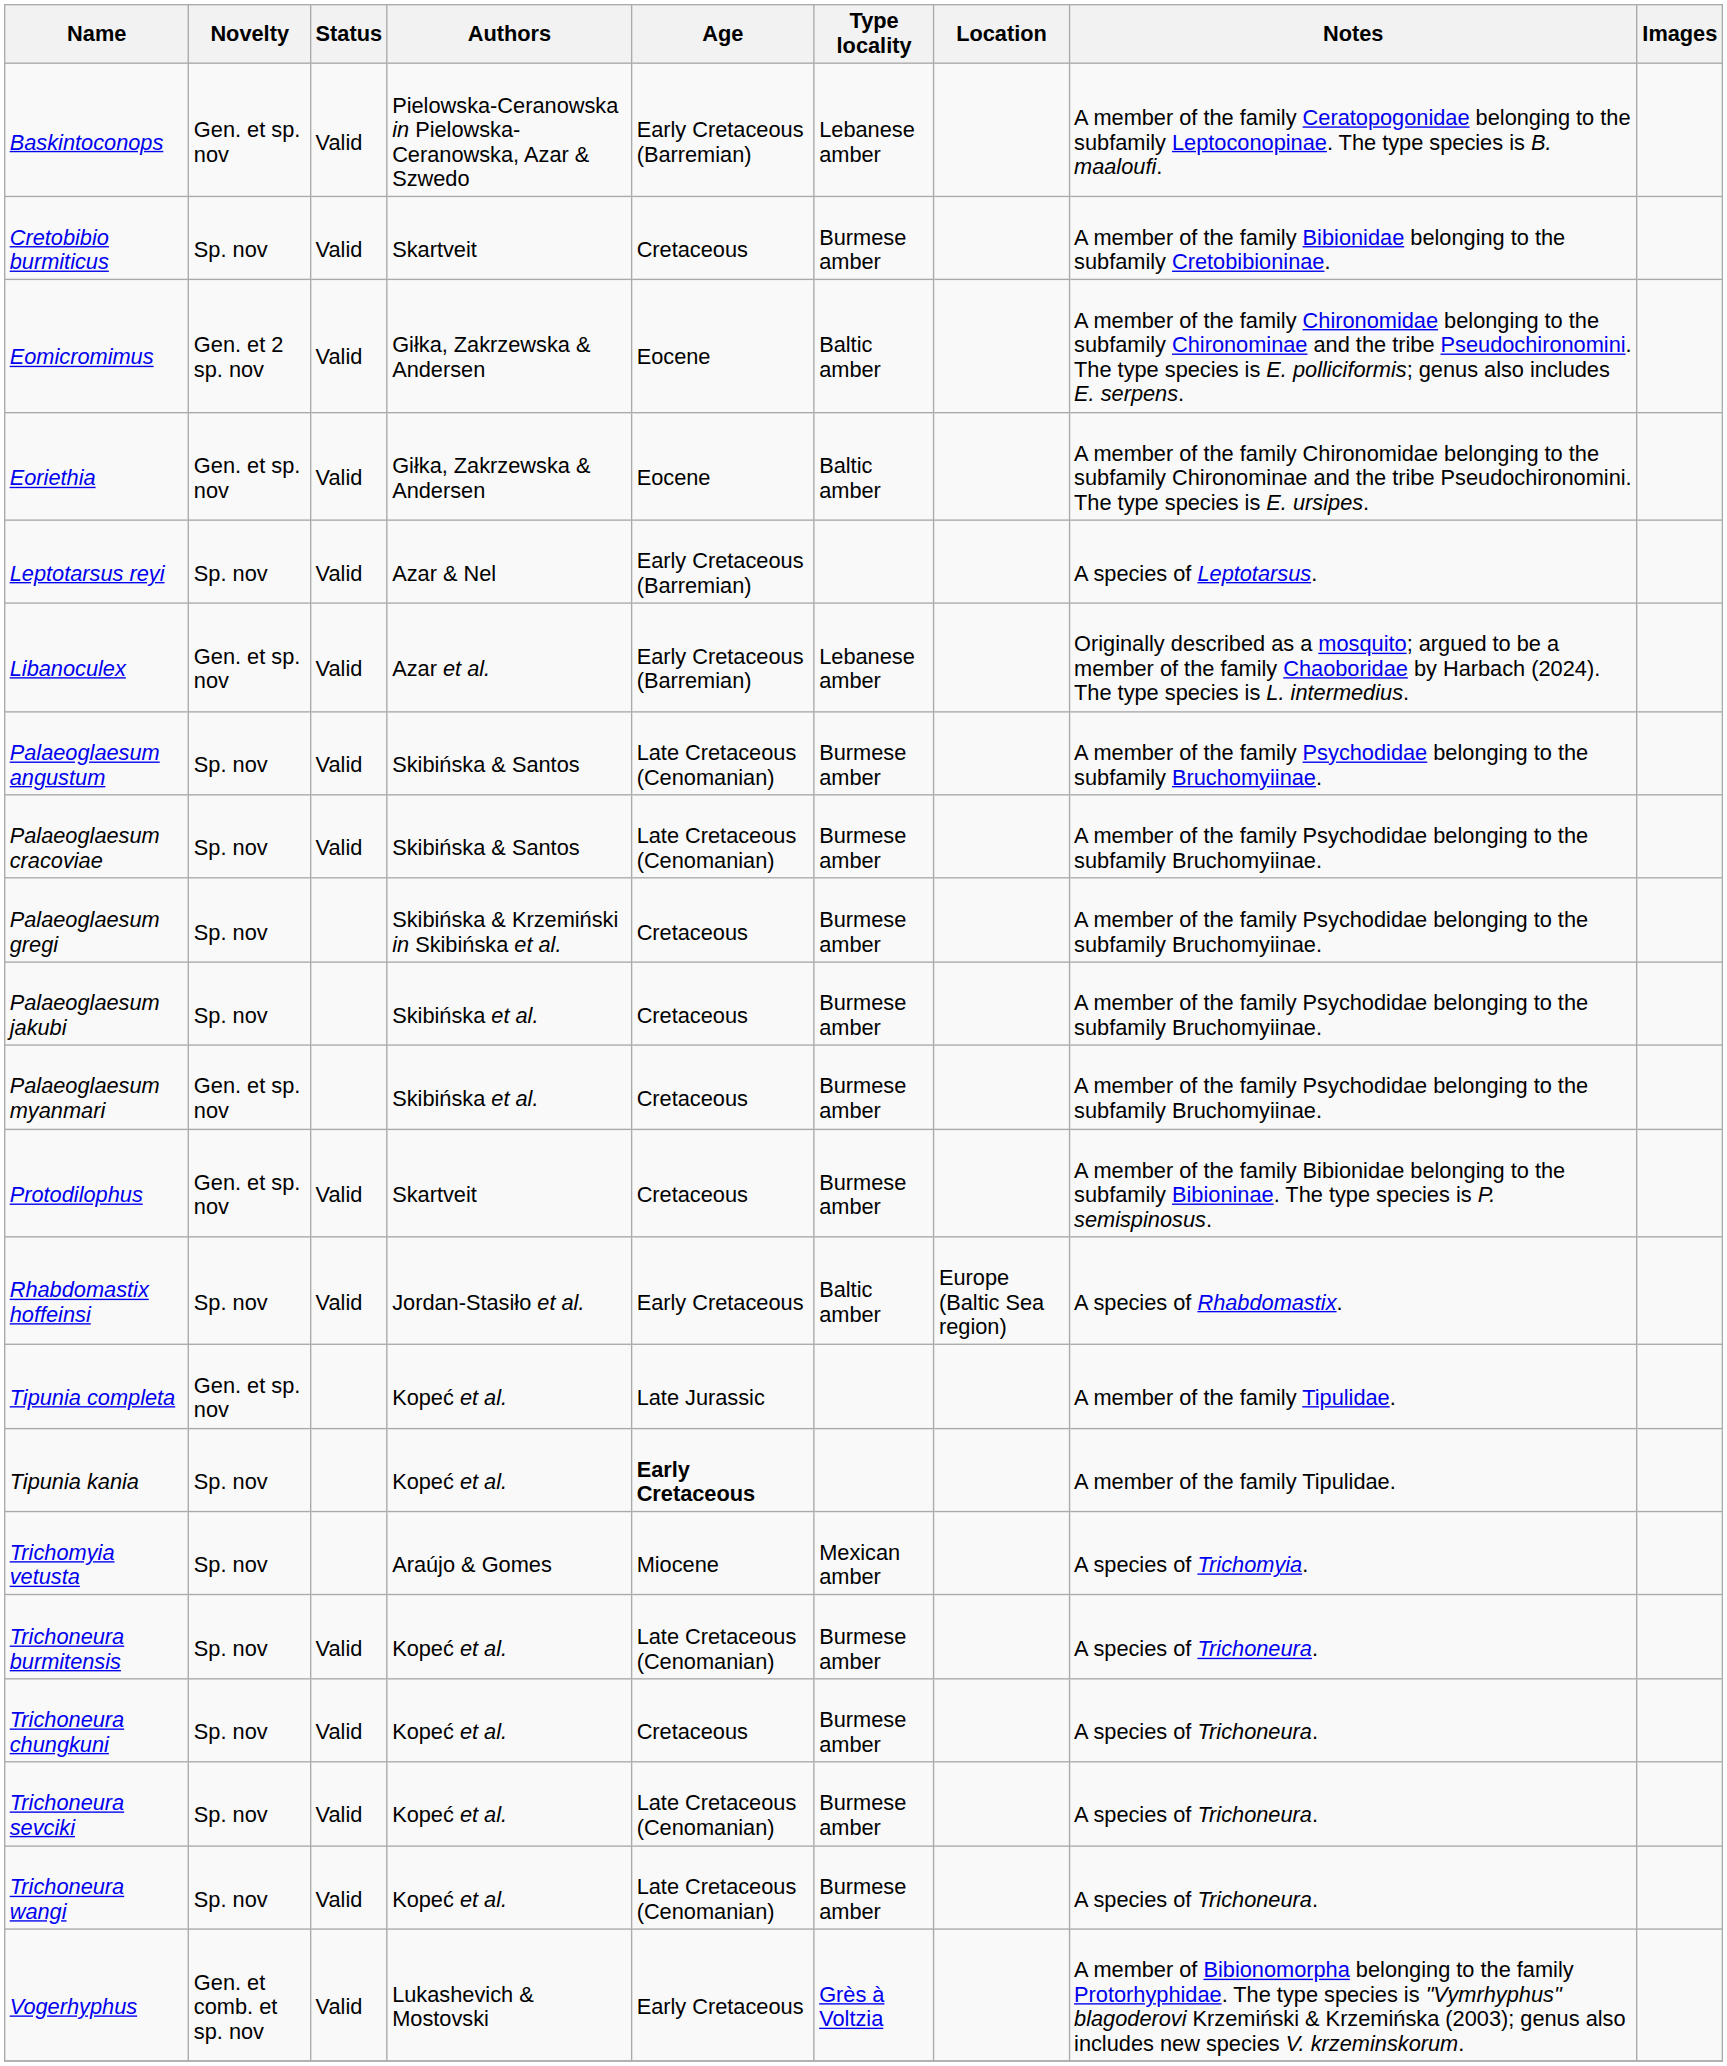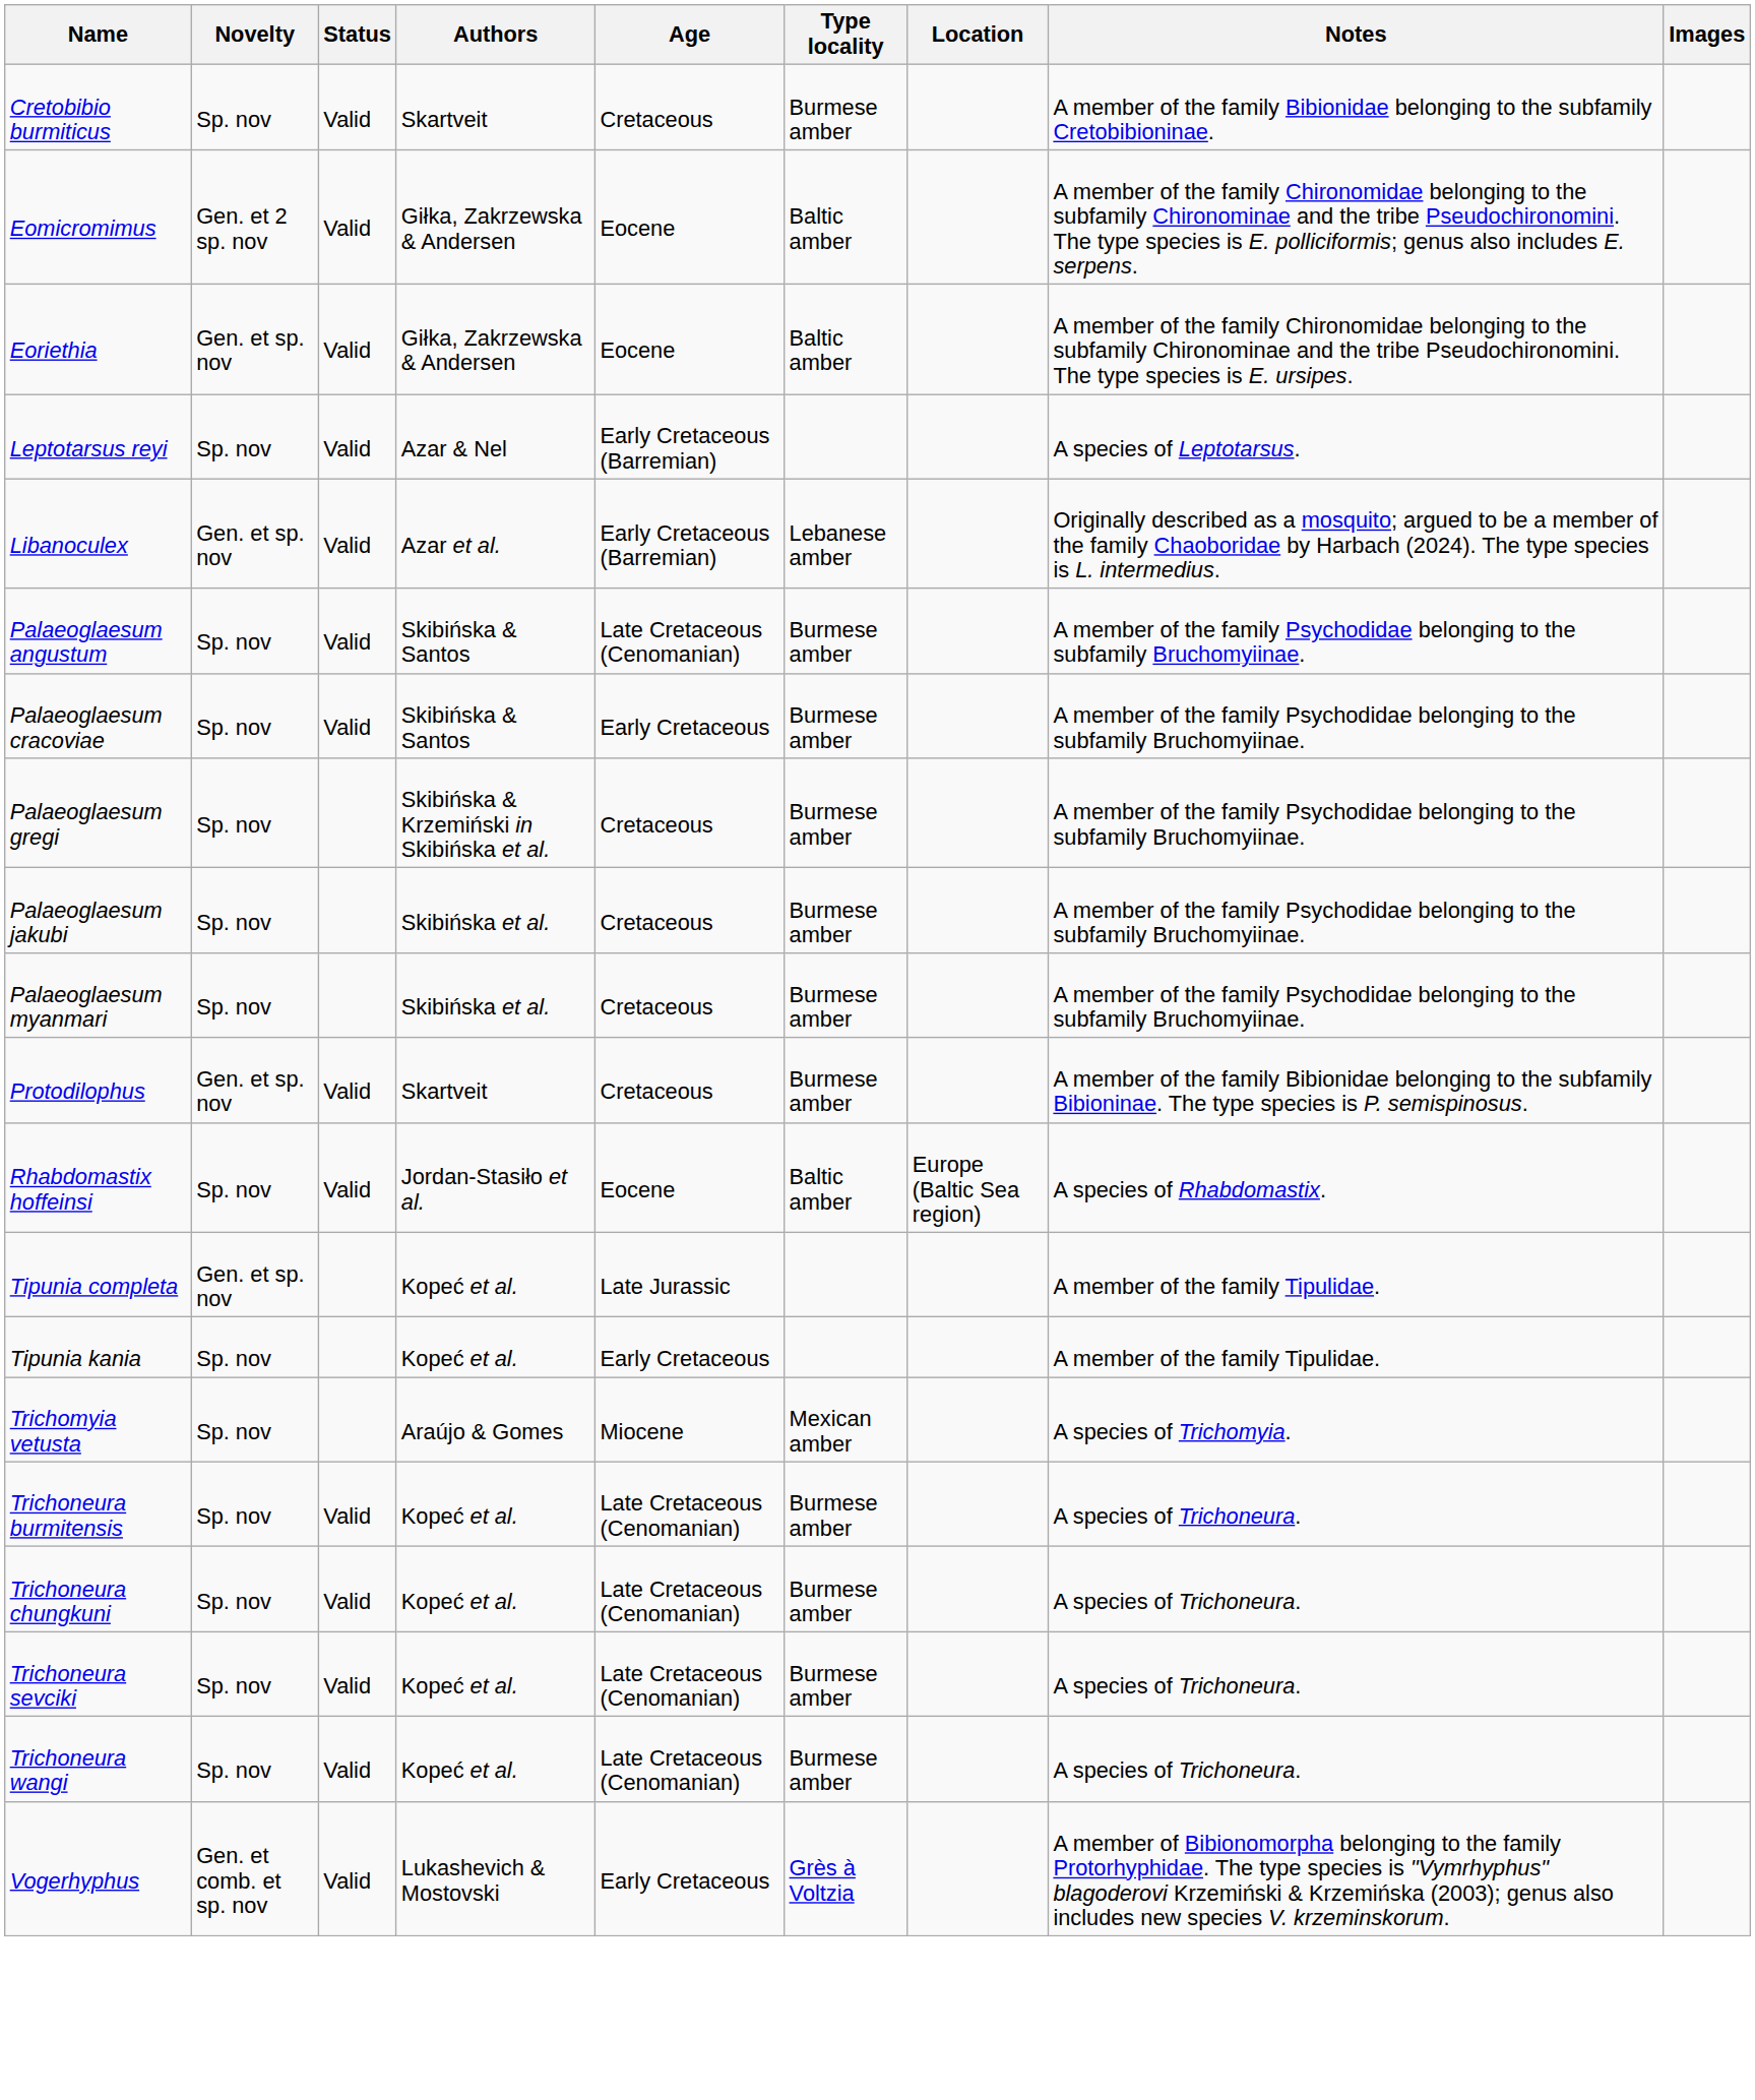- row: Baskintoconops | Gen. et sp. nov | Valid | Pielowska-Ceranowska in Pielowska-Ceranowska, Azar & Szwedo | Early Cretaceous (Barremian) | Lebanese amber | A member of the family Ceratopogonidae belonging to the subfamily Leptoconopinae. The type species is B. maaloufi.
Palaeoglaesum cracoviae | Age: Late Cretaceous (Cenomanian) -> Early Cretaceous
Palaeoglaesum myanmari | Novelty: Gen. et sp. nov -> Sp. nov
Rhabdomastix hoffeinsi | Age: Early Cretaceous -> Eocene
Tipunia kania | Age: bold -> normal
Trichoneura chungkuni | Age: Cretaceous -> Late Cretaceous (Cenomanian)
